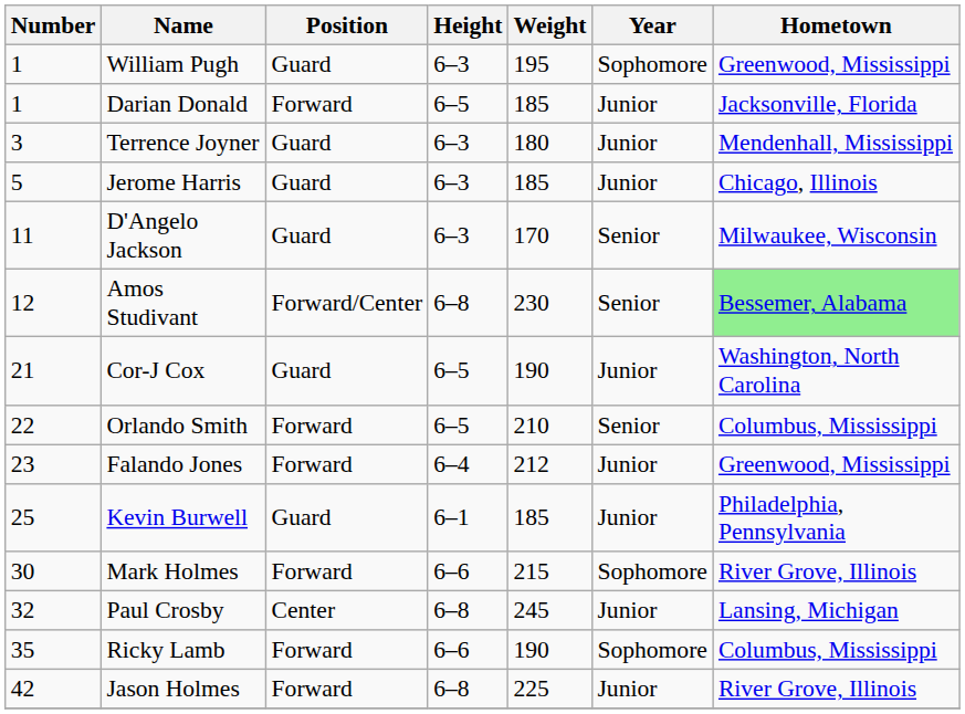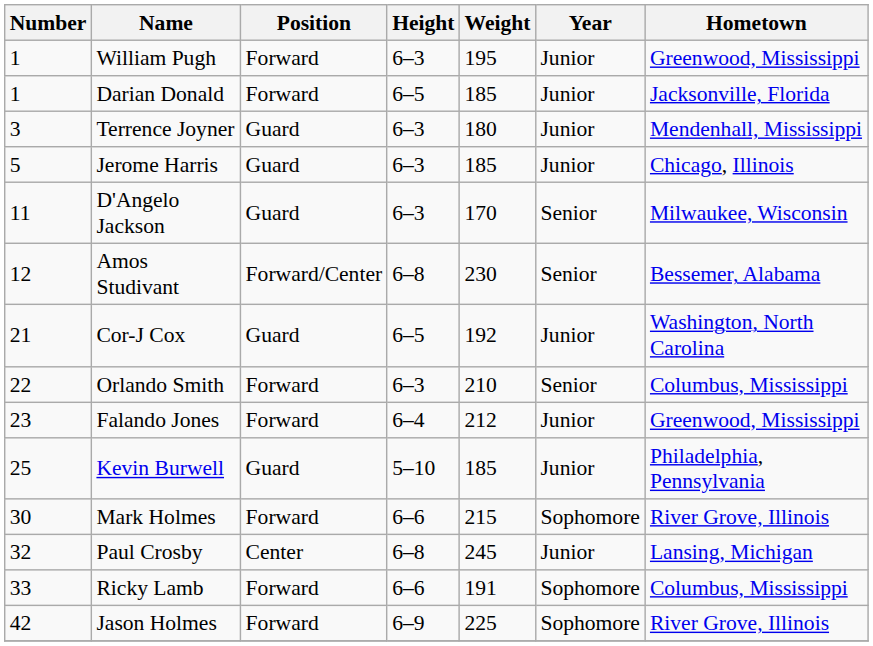William Pugh | Position: Guard -> Forward
William Pugh | Year: Sophomore -> Junior
Amos Studivant | Hometown: lightgreen background -> no background
Cor-J Cox | Weight: 190 -> 192
Orlando Smith | Height: 6–5 -> 6–3
Kevin Burwell | Height: 6–1 -> 5–10
Ricky Lamb | Number: 35 -> 33
Ricky Lamb | Weight: 190 -> 191
Jason Holmes | Height: 6–8 -> 6–9
Jason Holmes | Year: Junior -> Sophomore
